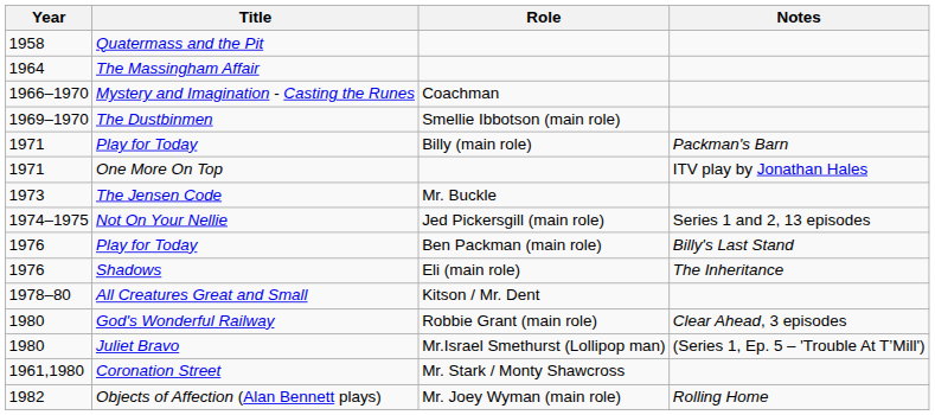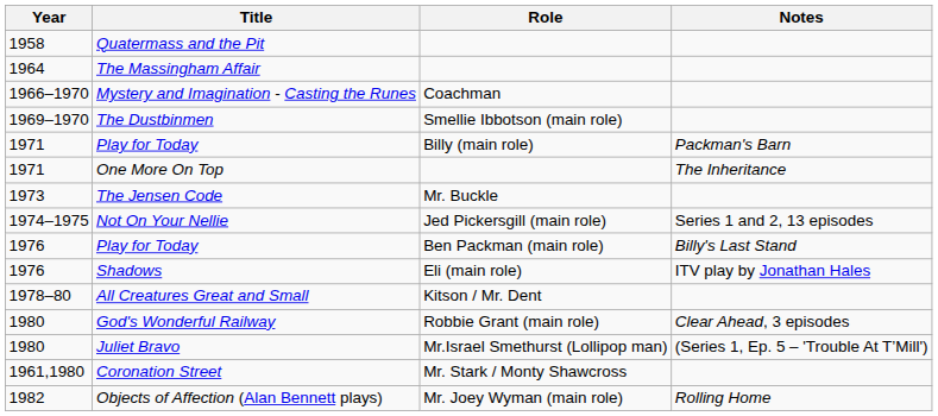One More On Top | Notes: ITV play by Jonathan Hales -> The Inheritance
Shadows | Notes: The Inheritance -> ITV play by Jonathan Hales
